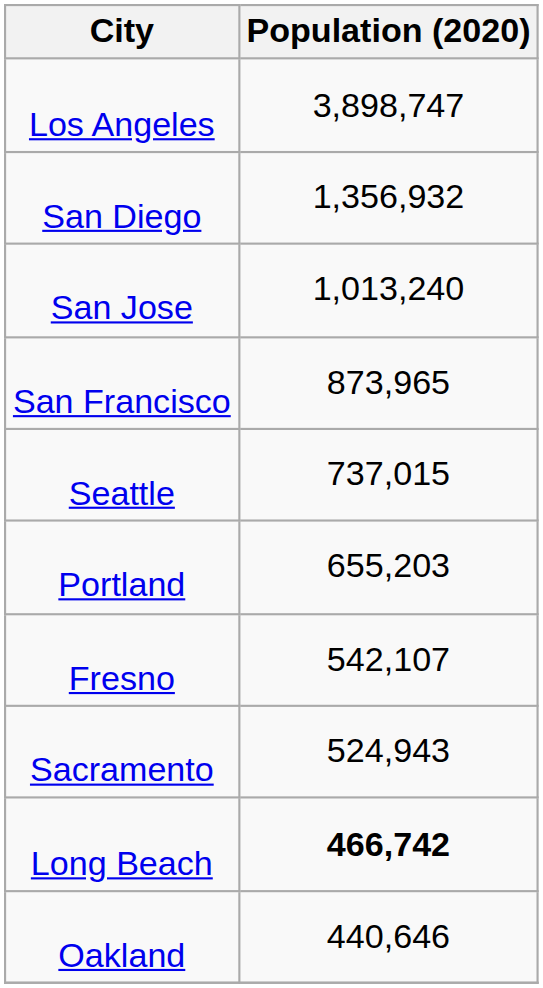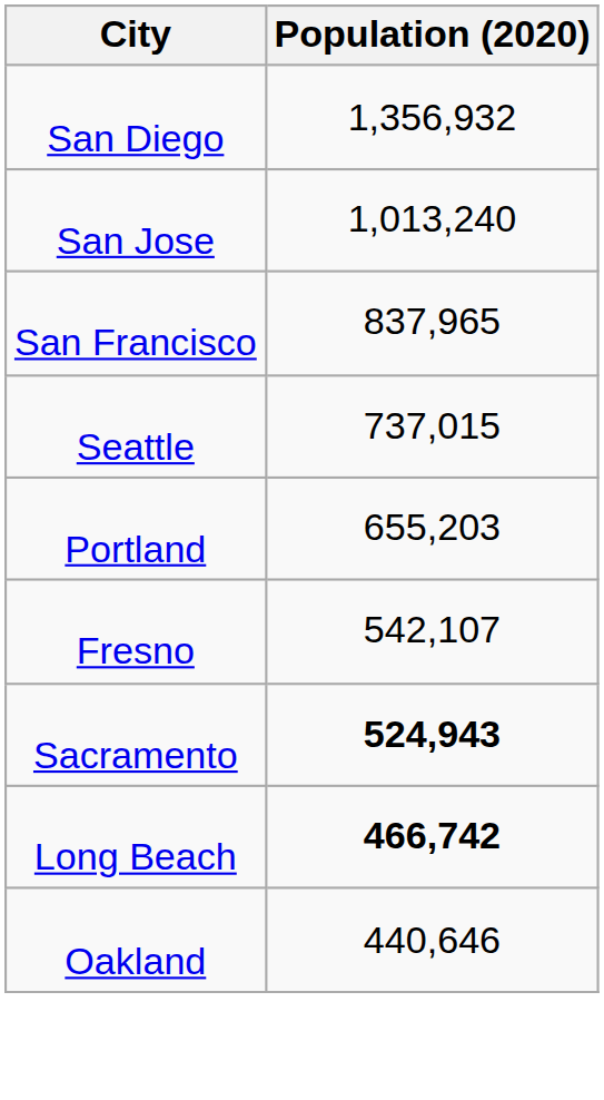- row: Los Angeles | 3,898,747
San Francisco | Population (2020): 873,965 -> 837,965
Sacramento | Population (2020): normal -> bold
